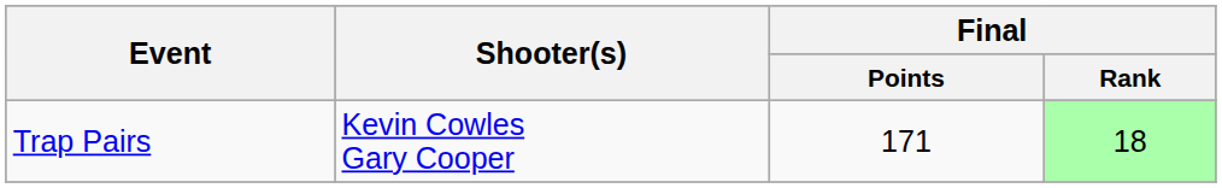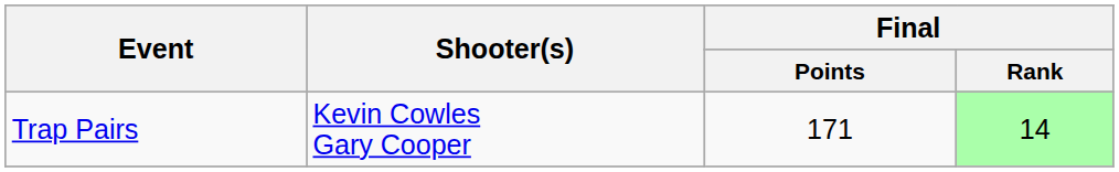Trap Pairs | Final / Rank: 18 -> 14
